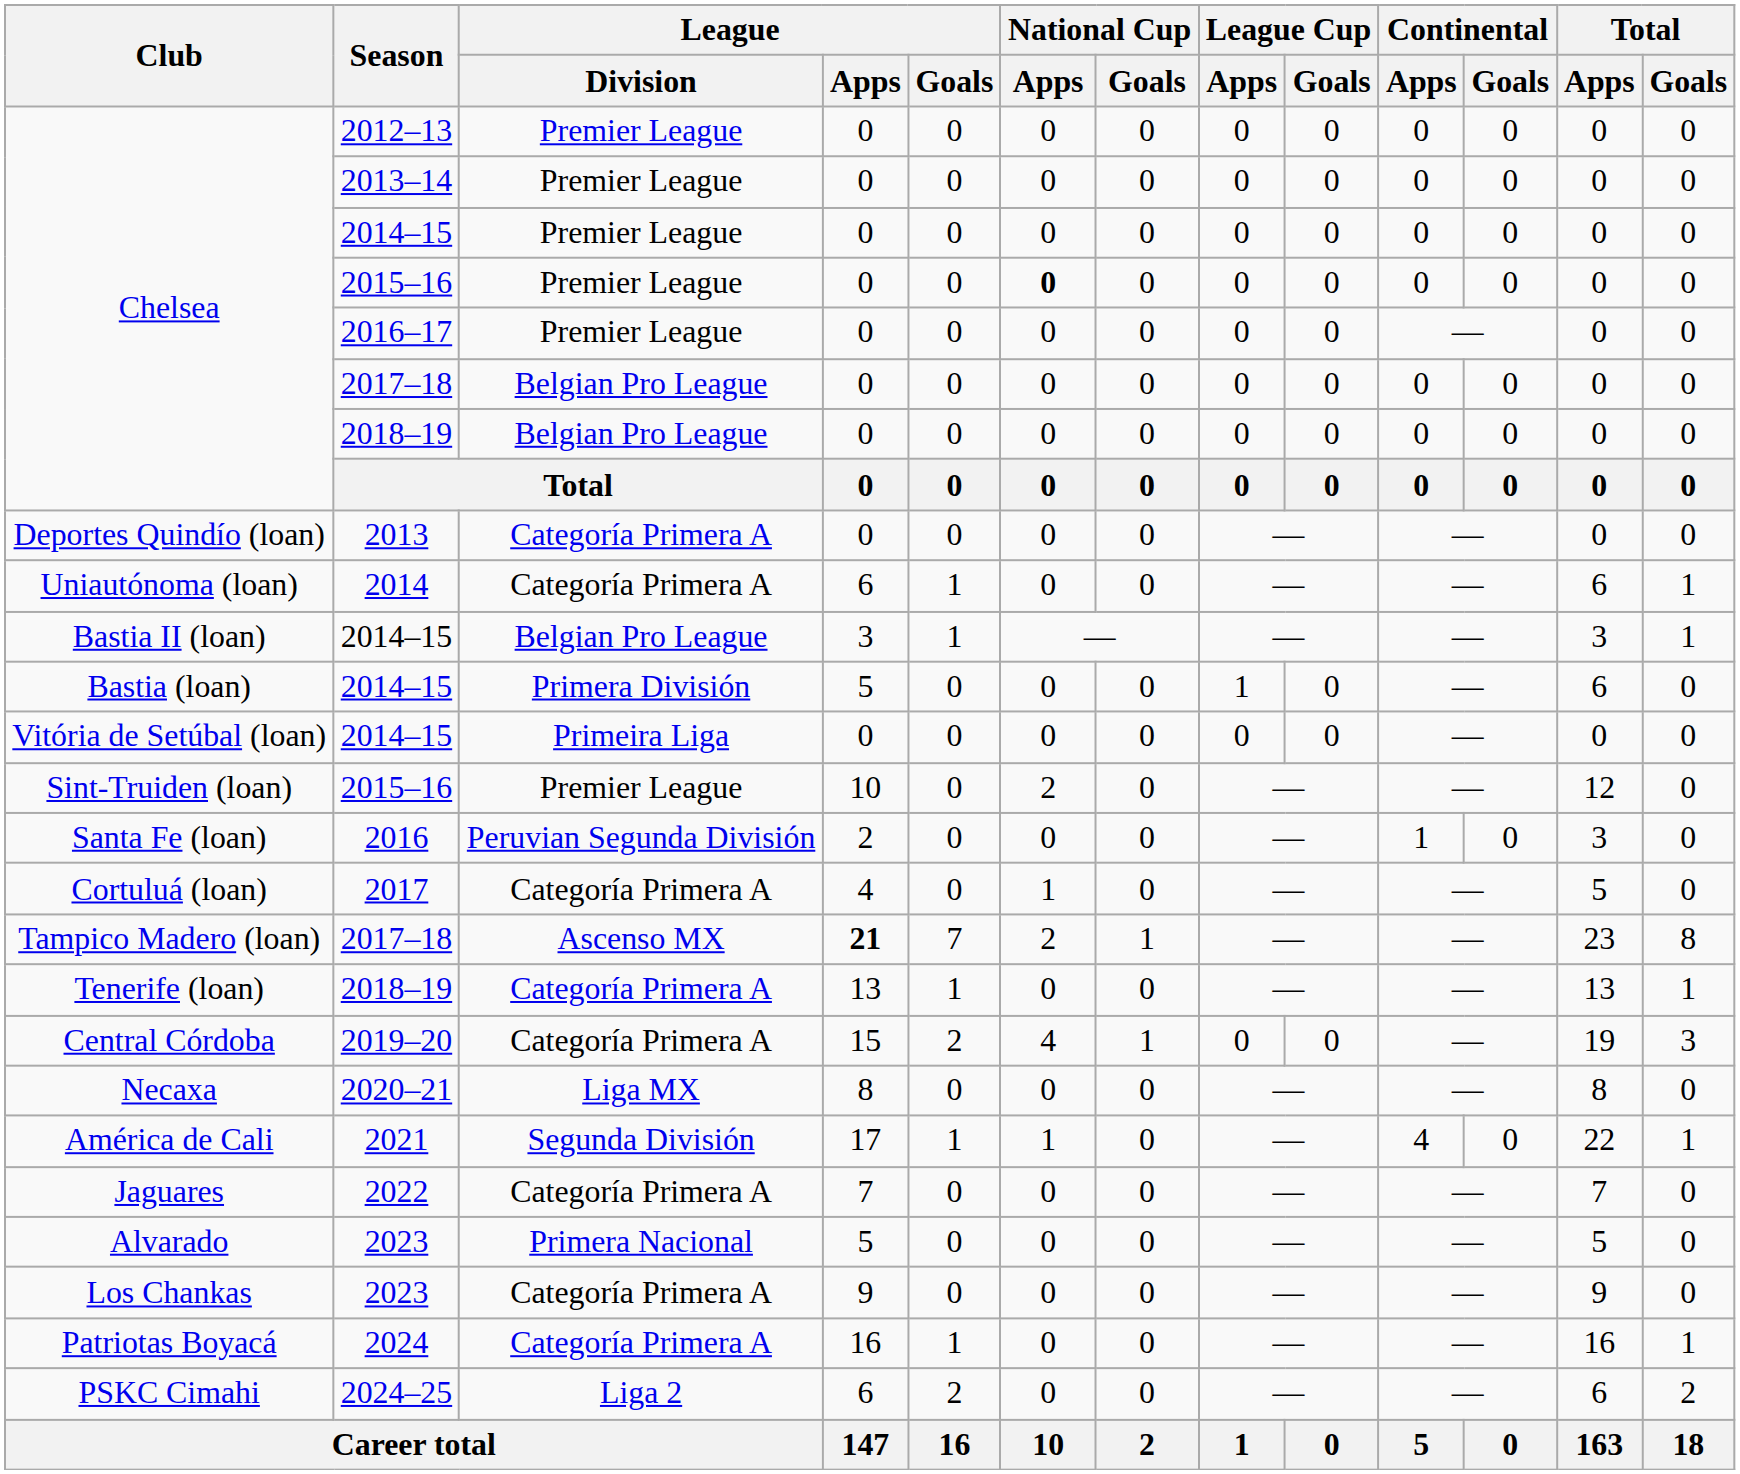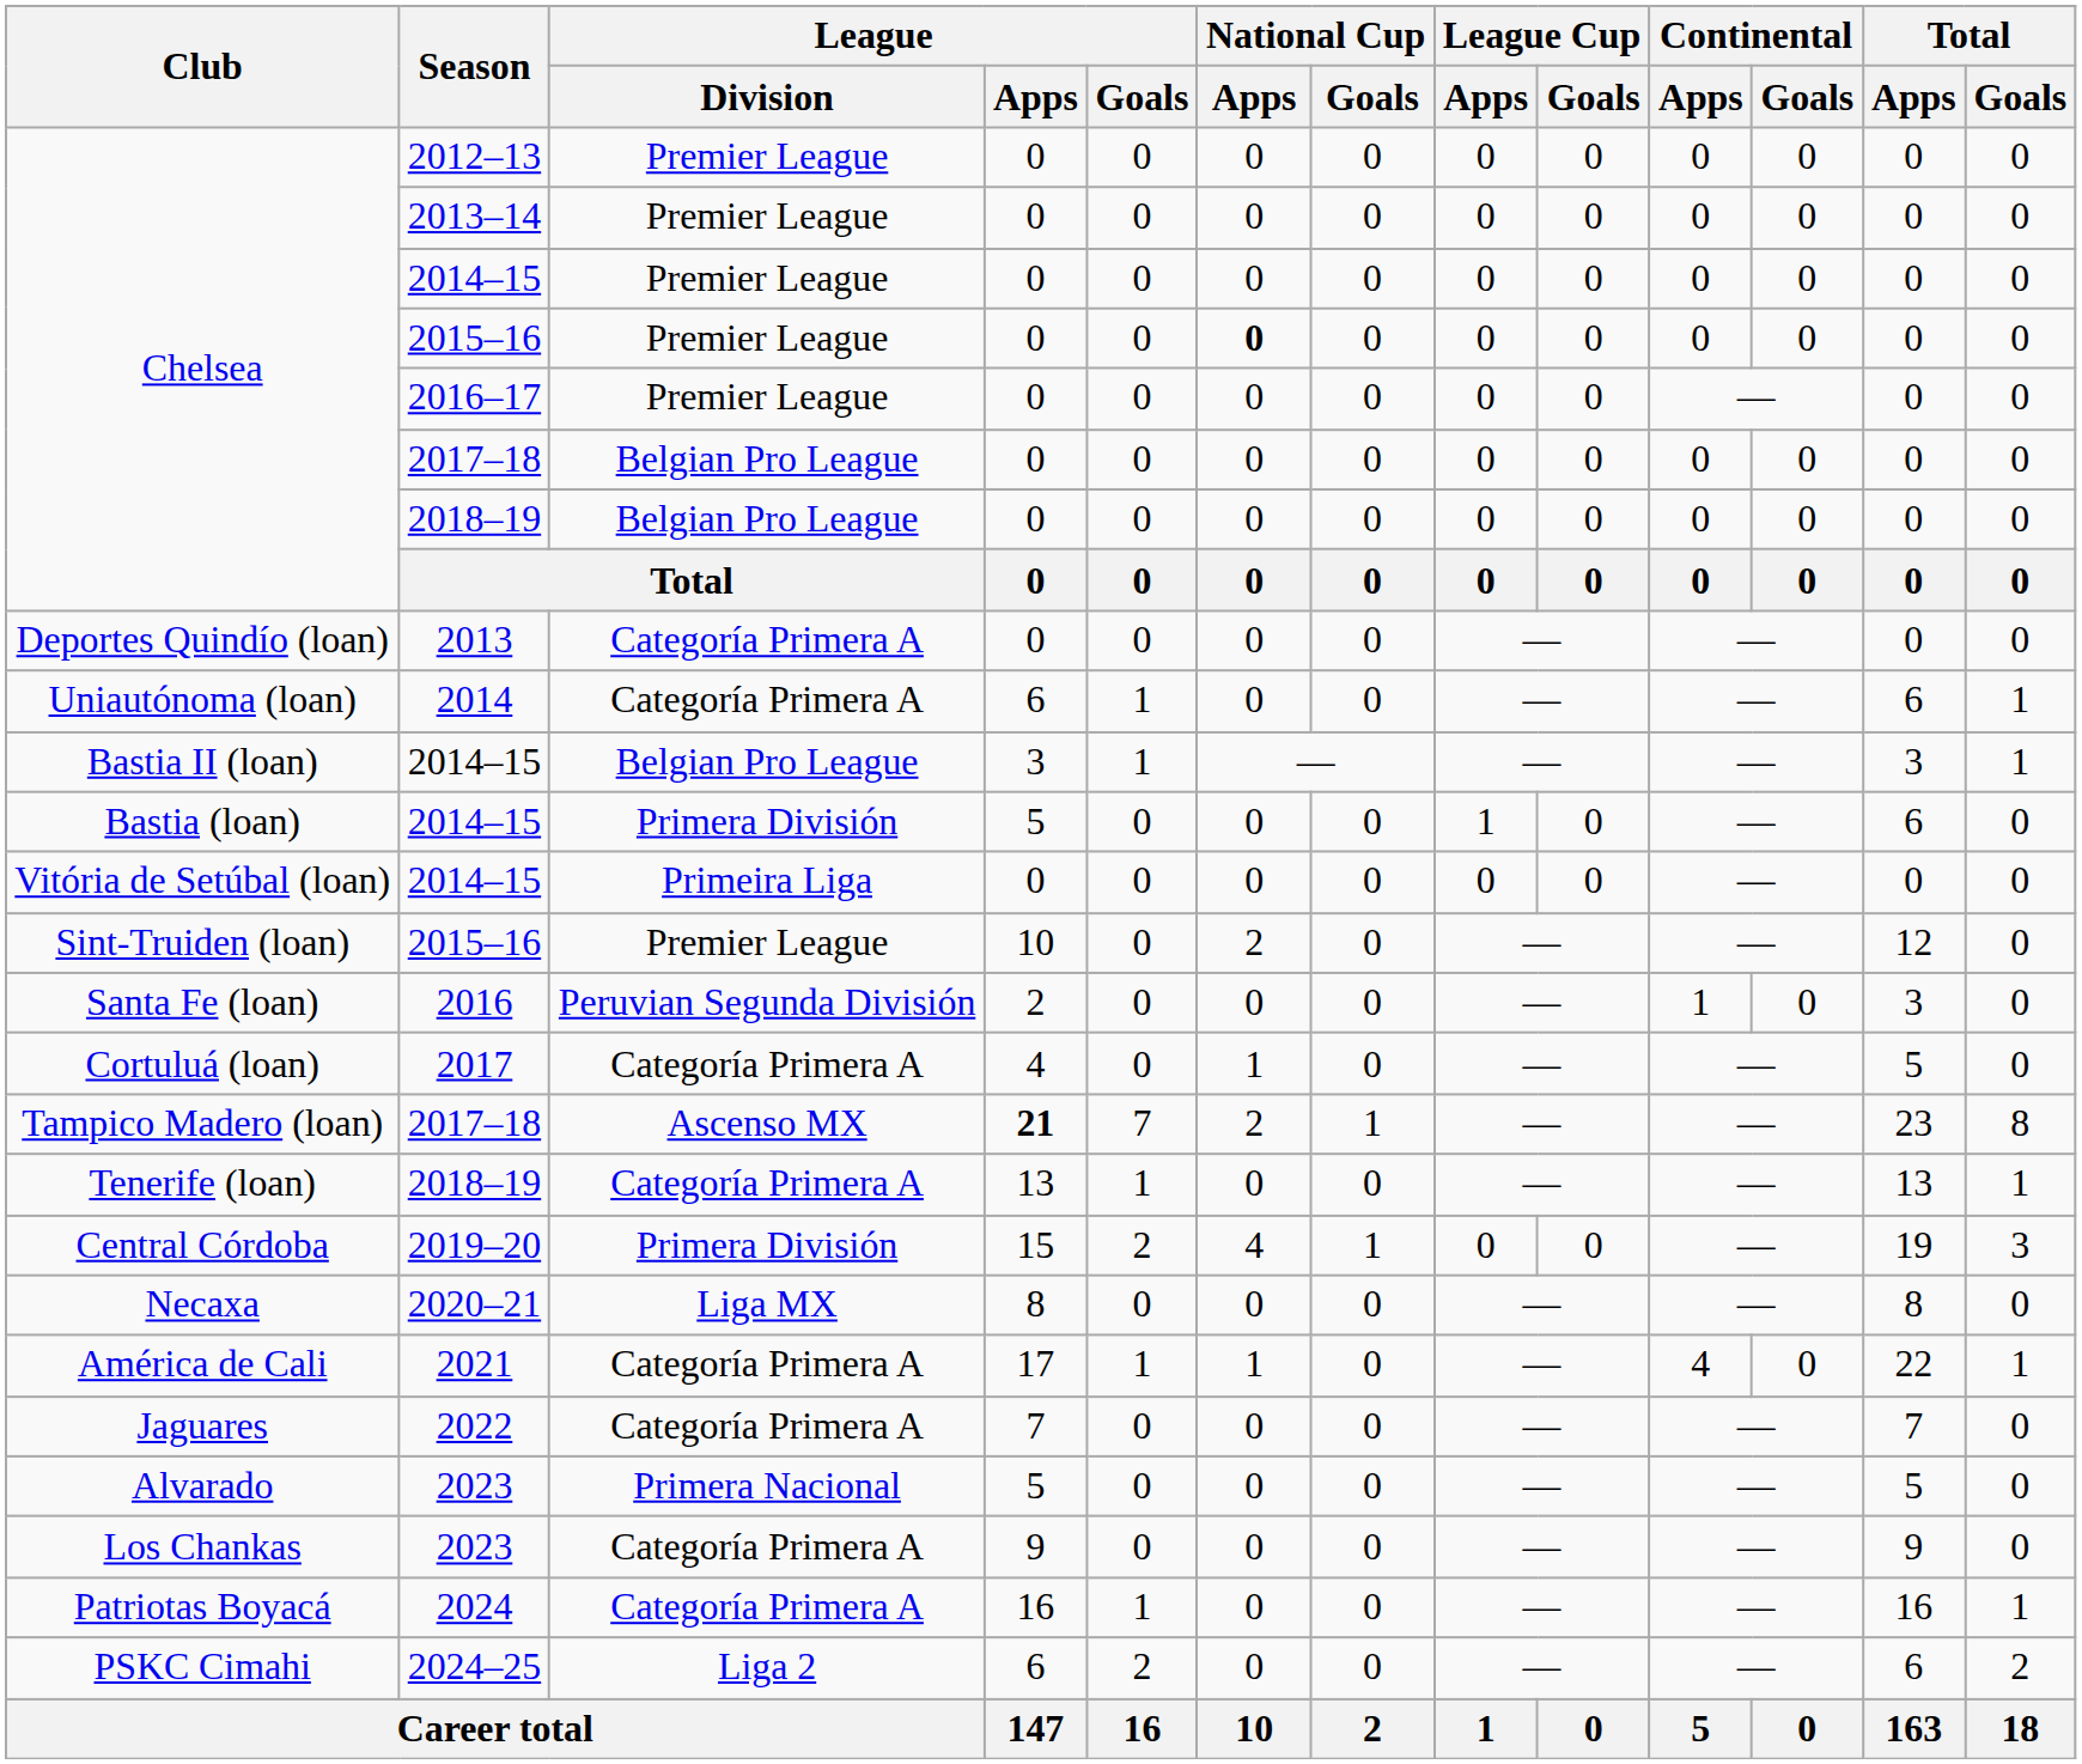Central Córdoba | League / Division: Categoría Primera A -> Primera División
América de Cali | League / Division: Segunda División -> Categoría Primera A
